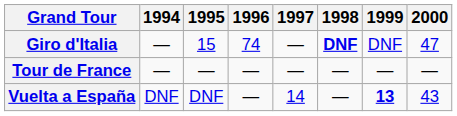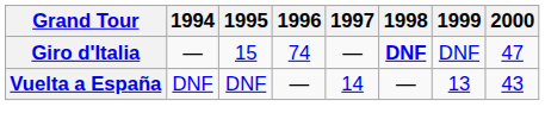- row: Tour de France | — | — | — | — | — | — | —
Vuelta a España | 1999: bold -> normal
